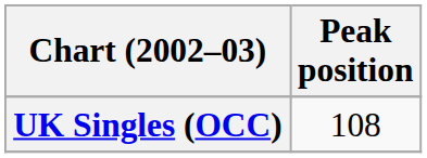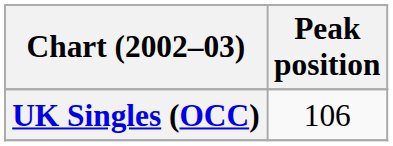UK Singles (OCC) | Peak position: 108 -> 106
